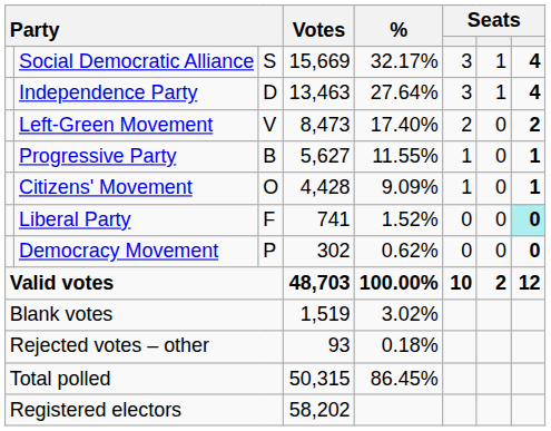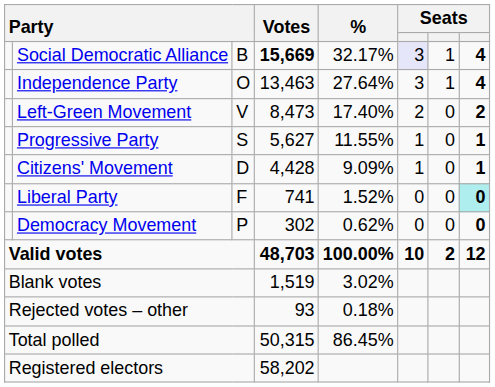Social Democratic Alliance | column 3: S -> B
Social Democratic Alliance | Votes: normal -> bold
Social Democratic Alliance | column 6: no background -> lavender background
Independence Party | column 3: D -> O
Progressive Party | column 3: B -> S
Citizens' Movement | column 3: O -> D
